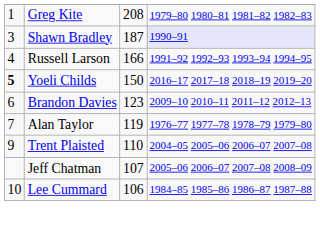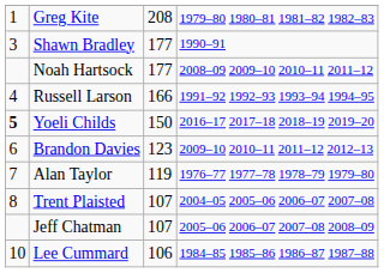Shawn Bradley | column 3: 187 -> 177
Shawn Bradley | column 4: lavender background -> no background
+ row: Noah Hartsock | 177 | 2008–09 2009–10 2010–11 2011–12
Trent Plaisted | column 1: 9 -> 8
Trent Plaisted | column 3: 110 -> 107
